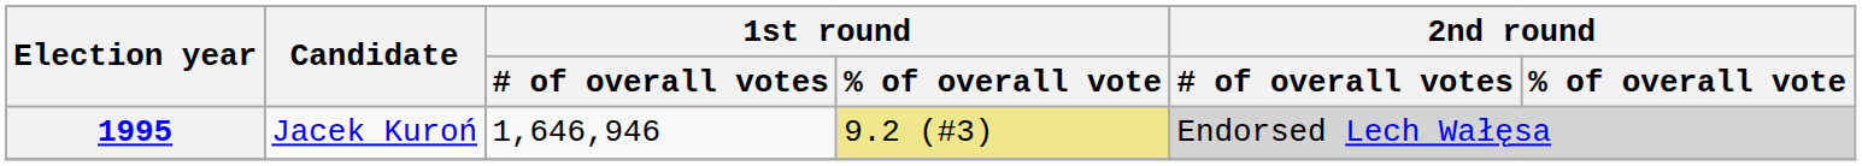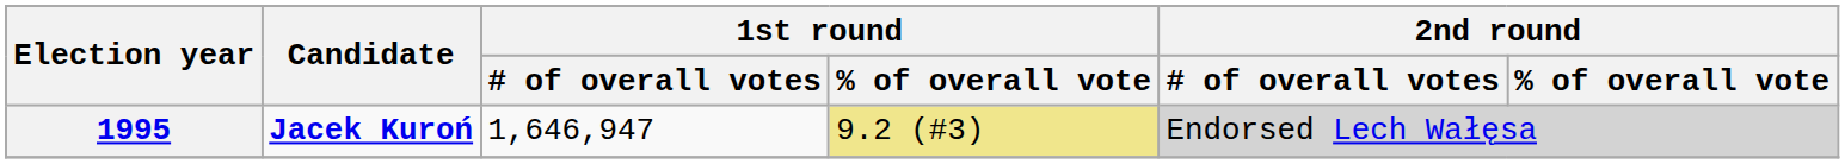1995 | Candidate: normal -> bold
1995 | 1st round / # of overall votes: 1,646,946 -> 1,646,947
